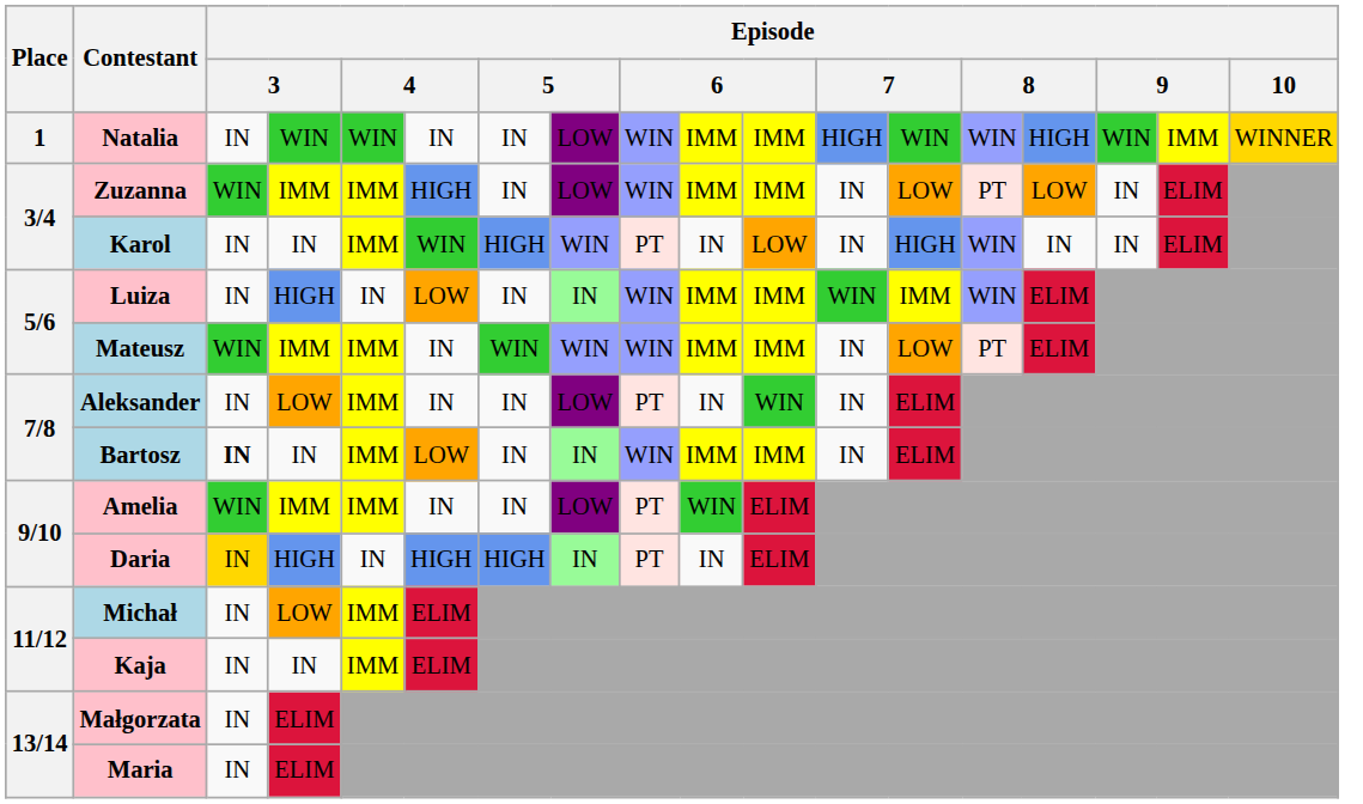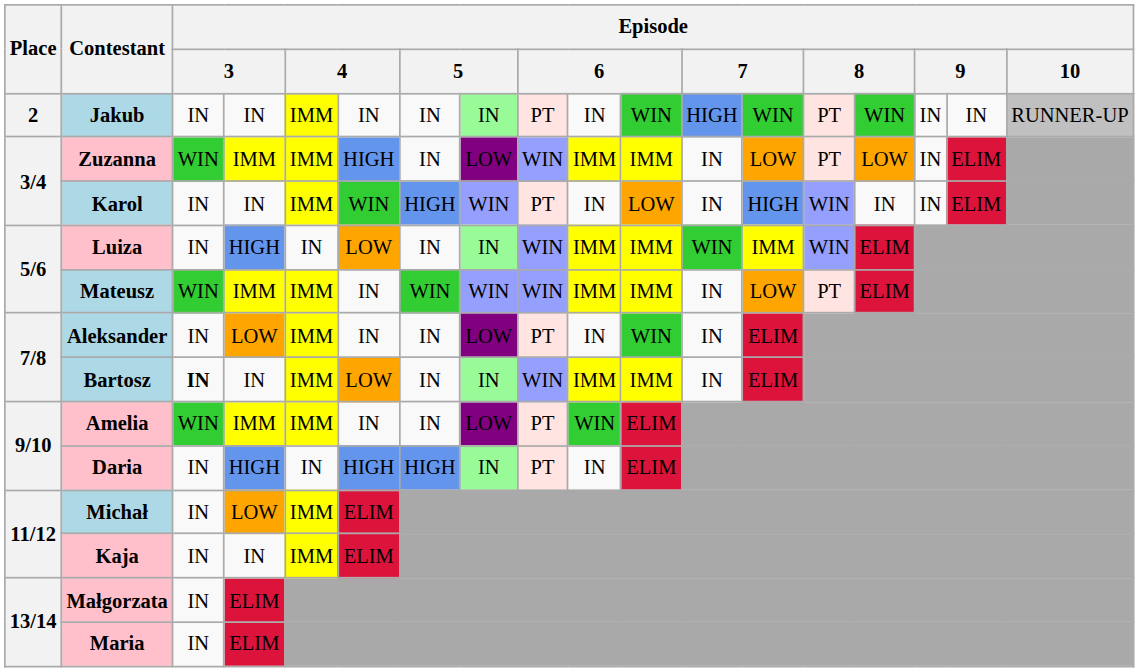- row: 1 | Natalia | IN | WIN | WIN | IN | IN | LOW | WIN | IMM | IMM | HIGH | WIN | WIN | HIGH | WIN | IMM | WINNER
+ row: 2 | Jakub | IN | IN | IMM | IN | IN | IN | PT | IN | WIN | HIGH | WIN | PT | WIN | IN | IN | RUNNER-UP
Daria | column 3: gold background -> no background
